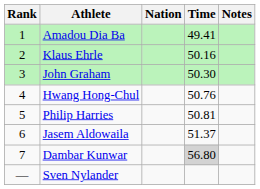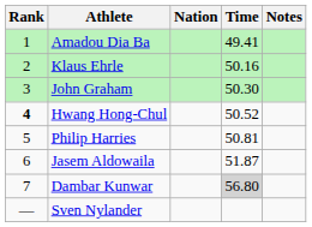Hwang Hong-Chul | Rank: normal -> bold
Hwang Hong-Chul | Time: 50.76 -> 50.52
Jasem Aldowaila | Time: 51.37 -> 51.87
